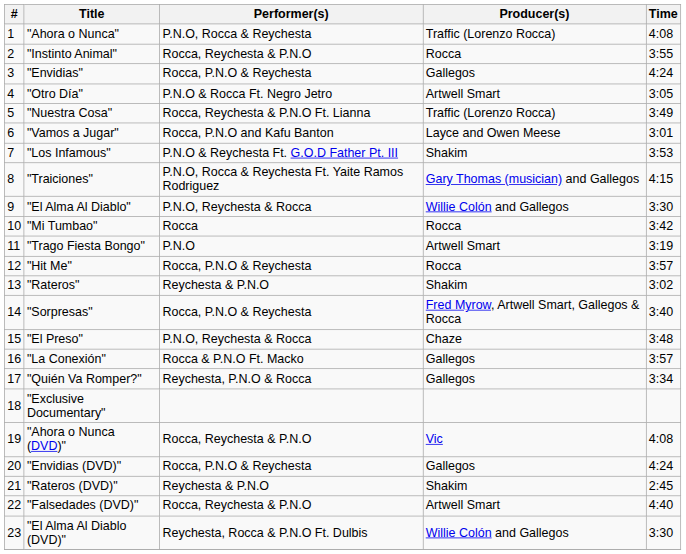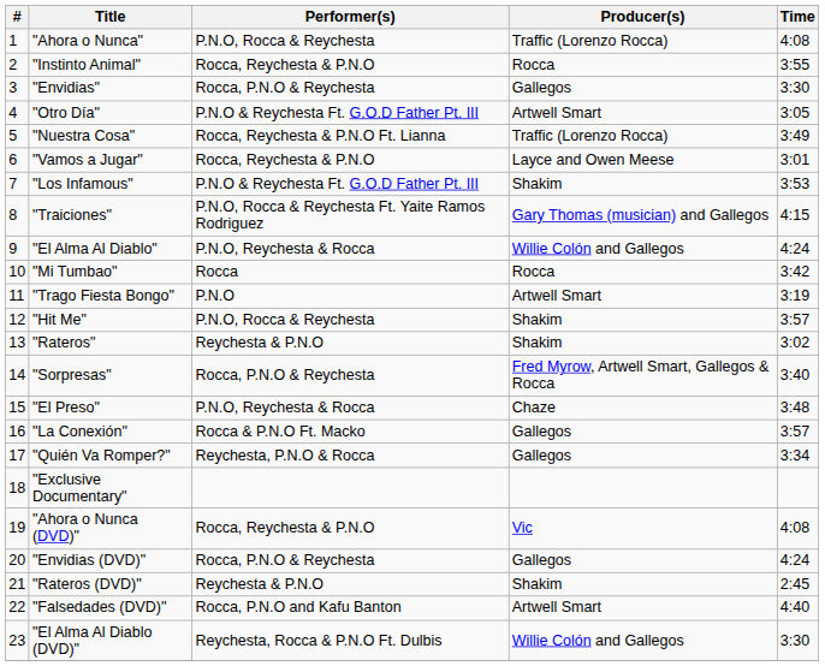"Envidias" | Time: 4:24 -> 3:30
"Otro Día" | Performer(s): P.N.O & Rocca Ft. Negro Jetro -> P.N.O & Reychesta Ft. G.O.D Father Pt. III
"Vamos a Jugar" | Performer(s): Rocca, P.N.O and Kafu Banton -> Rocca, Reychesta & P.N.O
"El Alma Al Diablo" | Time: 3:30 -> 4:24
"Hit Me" | Performer(s): Rocca, P.N.O & Reychesta -> P.N.O, Rocca & Reychesta
"Hit Me" | Producer(s): Rocca -> Shakim
"Falsedades (DVD)" | Performer(s): Rocca, Reychesta & P.N.O -> Rocca, P.N.O and Kafu Banton
